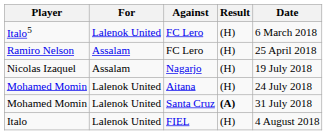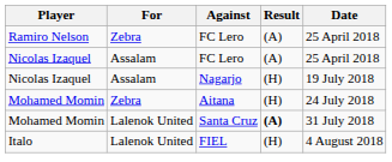- row: Italo5 | Lalenok United | FC Lero | (H) | 6 March 2018
Ramiro Nelson | For: Assalam -> Zebra
Ramiro Nelson | Result: (H) -> (A)
+ row: Nicolas Izaquel | Assalam | FC Lero | (A) | 25 April 2018
Mohamed Momin / Aitana | For: Lalenok United -> Zebra
